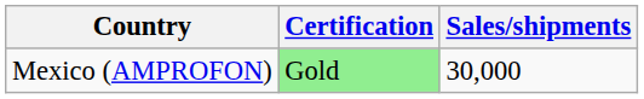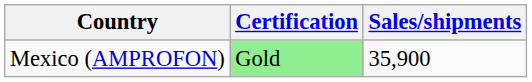Mexico (AMPROFON) | Sales/shipments: 30,000 -> 35,900
